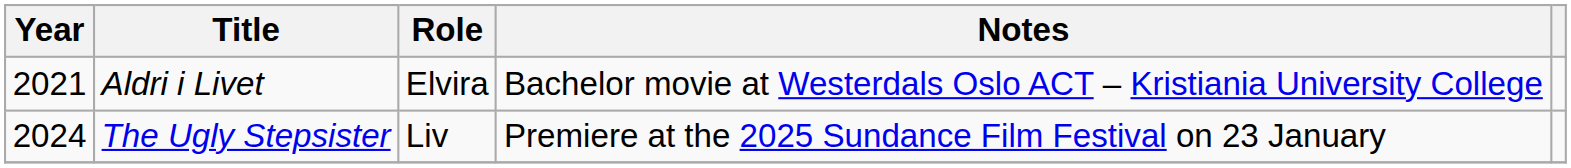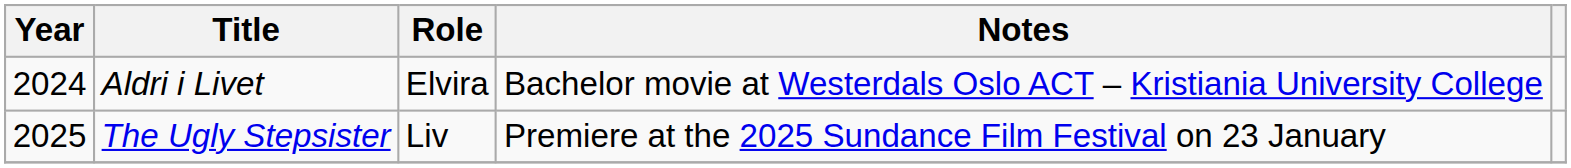Aldri i Livet | Year: 2021 -> 2024
The Ugly Stepsister | Year: 2024 -> 2025
